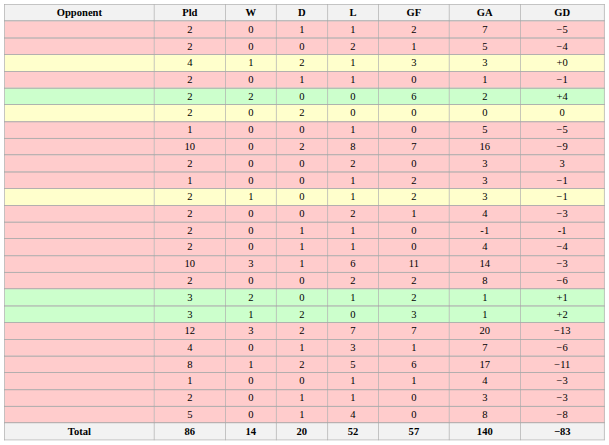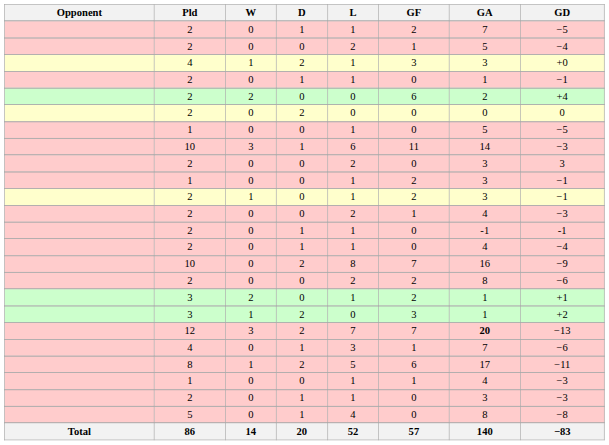rows swapped: 10 / 3 <-> 10 / 0
12 | GA: normal -> bold
